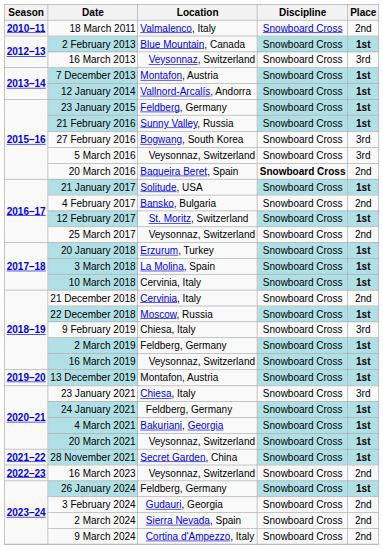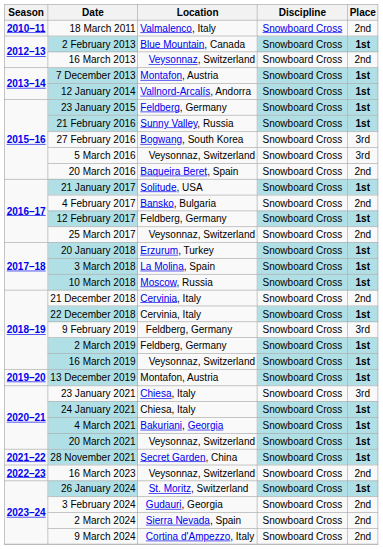16 March 2013 | Place: 3rd -> 2nd
20 March 2016 | Discipline: bold -> normal
12 February 2017 | Location: St. Moritz, Switzerland -> Feldberg, Germany
10 March 2018 | Location: Cervinia, Italy -> Moscow, Russia
22 December 2018 | Location: Moscow, Russia -> Cervinia, Italy
9 February 2019 | Location: Chiesa, Italy -> Feldberg, Germany
24 January 2021 | Location: Feldberg, Germany -> Chiesa, Italy
26 January 2024 | Location: Feldberg, Germany -> St. Moritz, Switzerland
